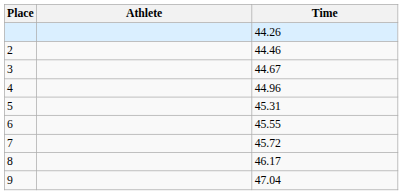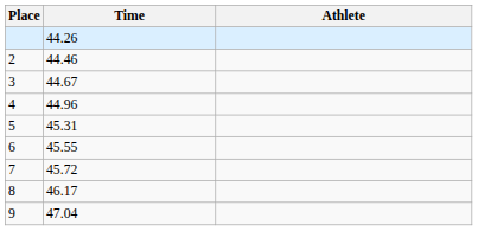columns swapped: Athlete <-> Time
